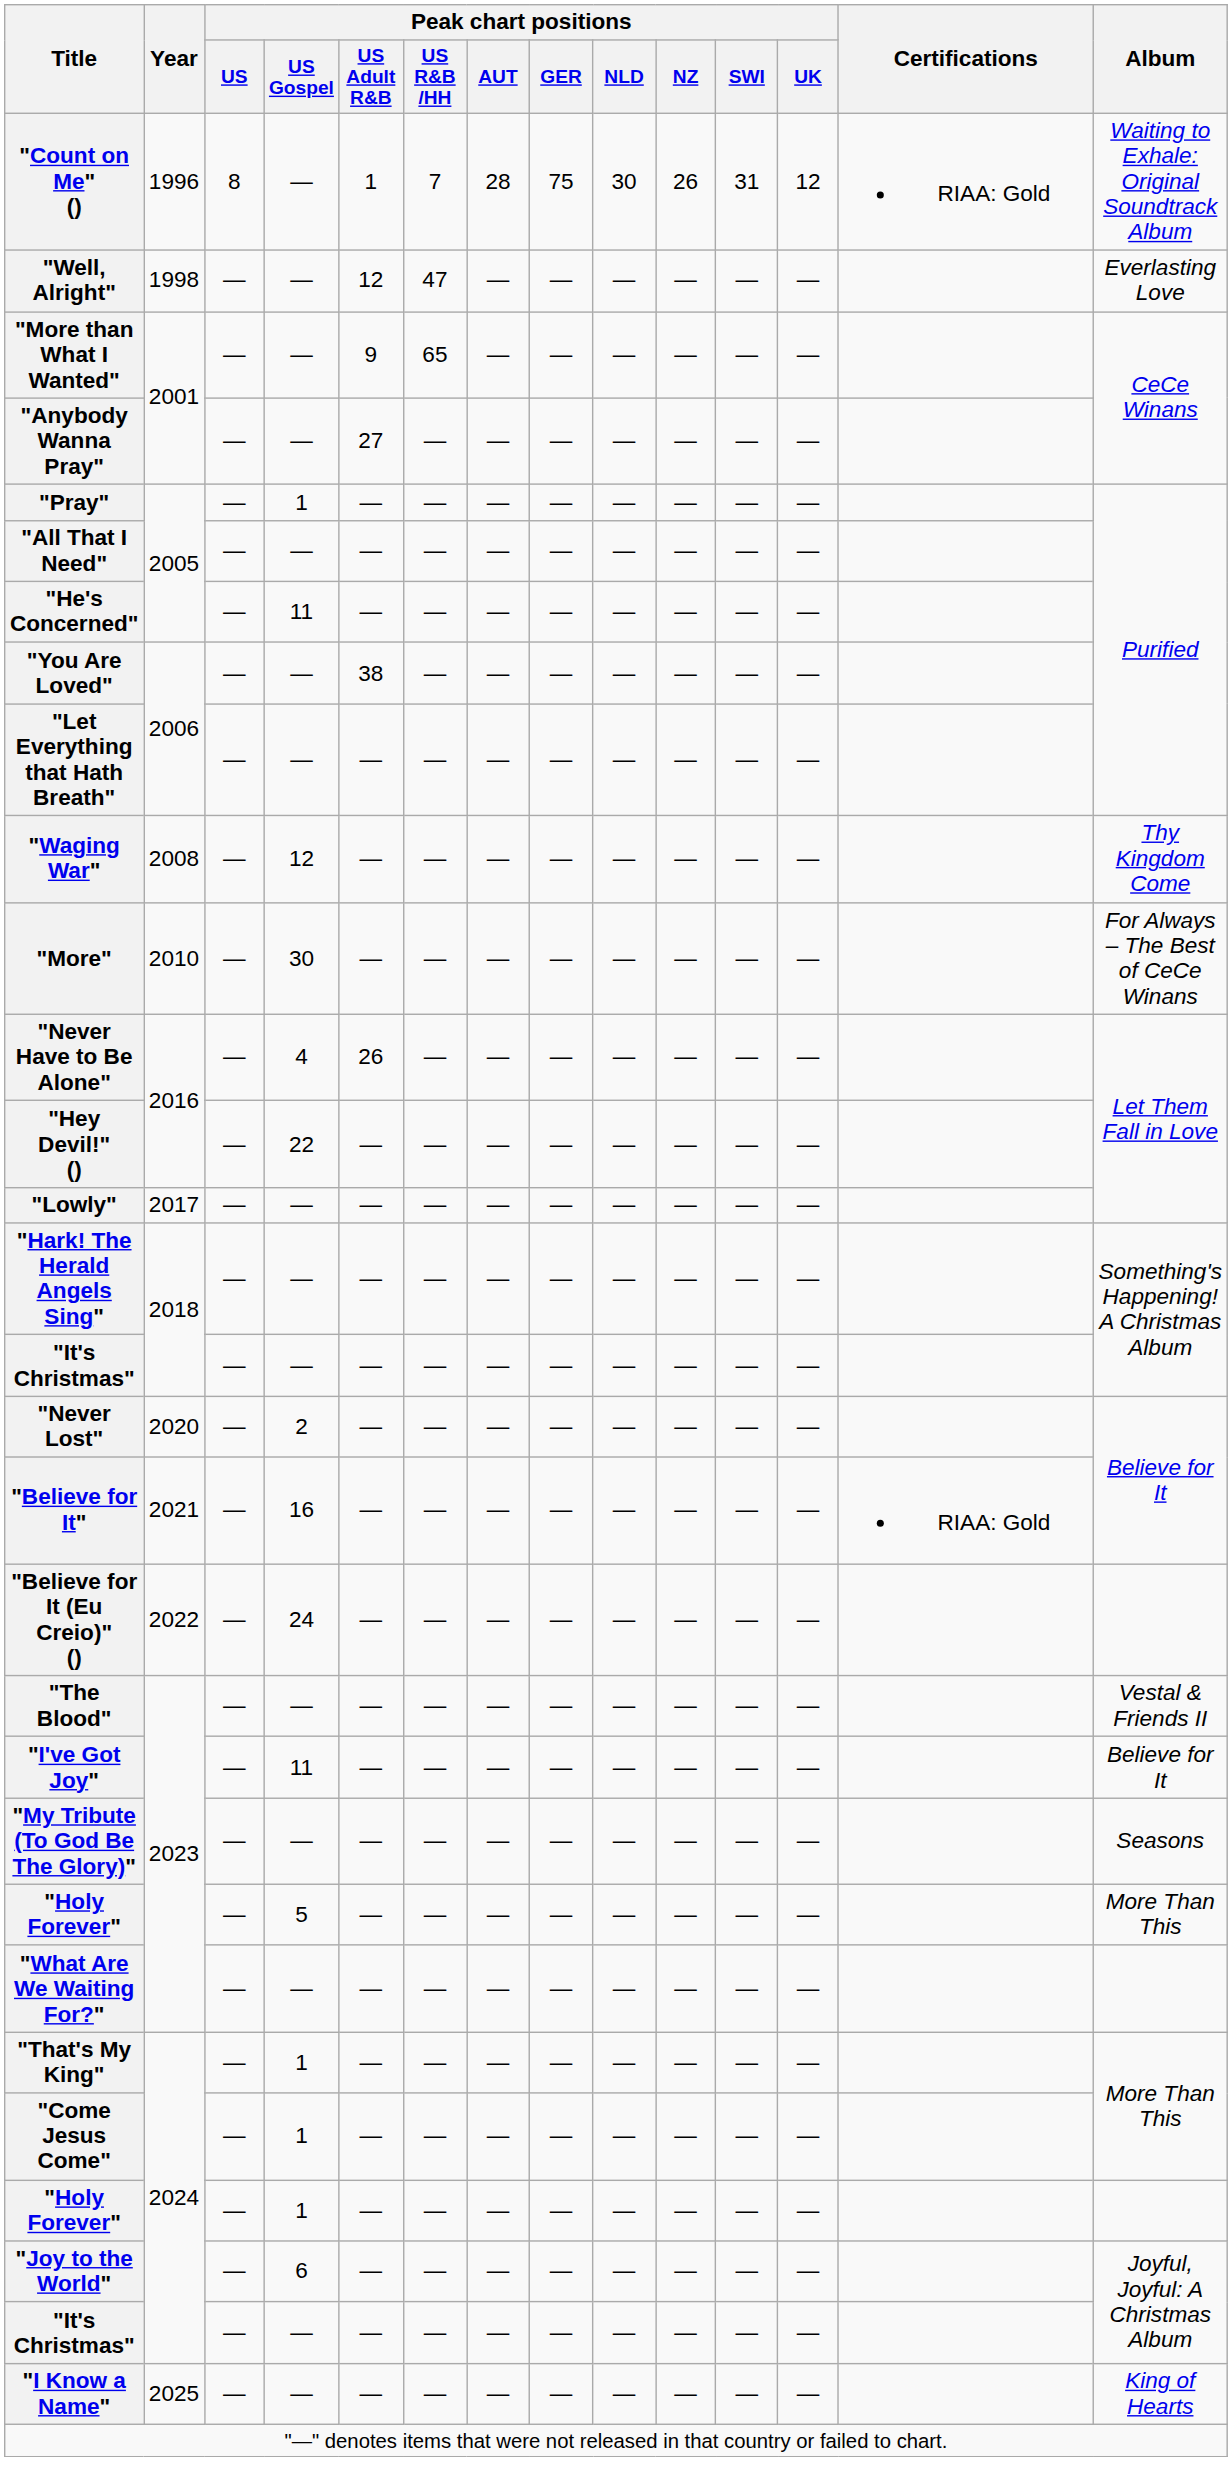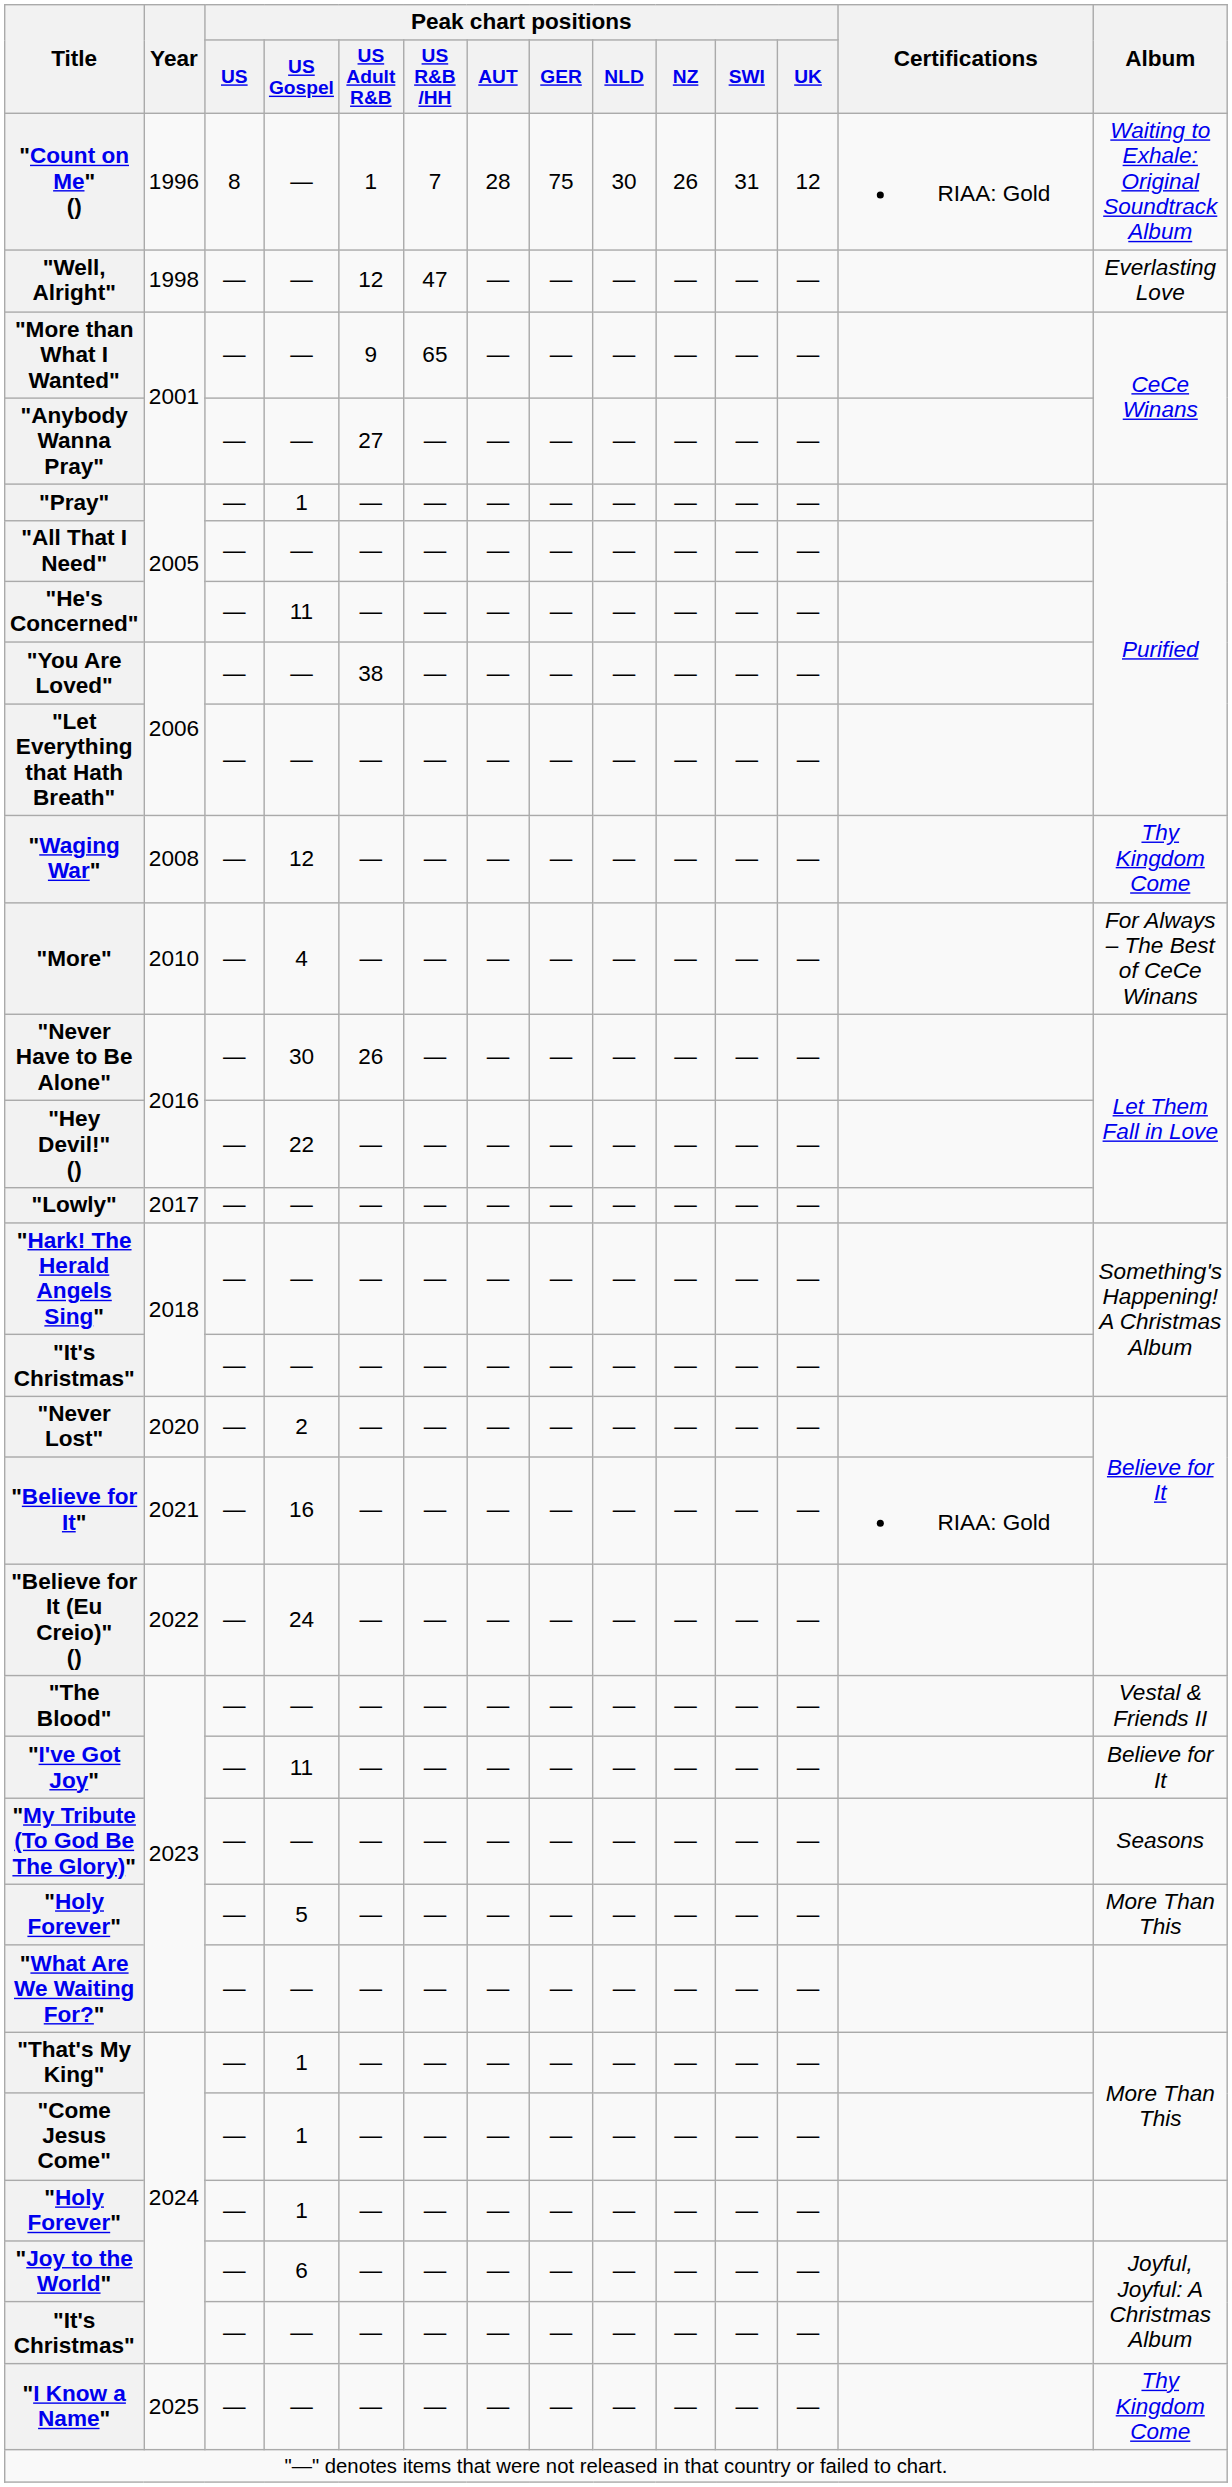"More" | Peak chart positions / US Gospel: 30 -> 4
"Never Have to Be Alone" | Peak chart positions / US Gospel: 4 -> 30
"I Know a Name" | Album: King of Hearts -> Thy Kingdom Come
